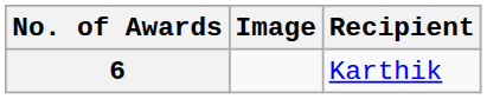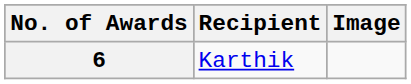columns swapped: Recipient <-> Image
